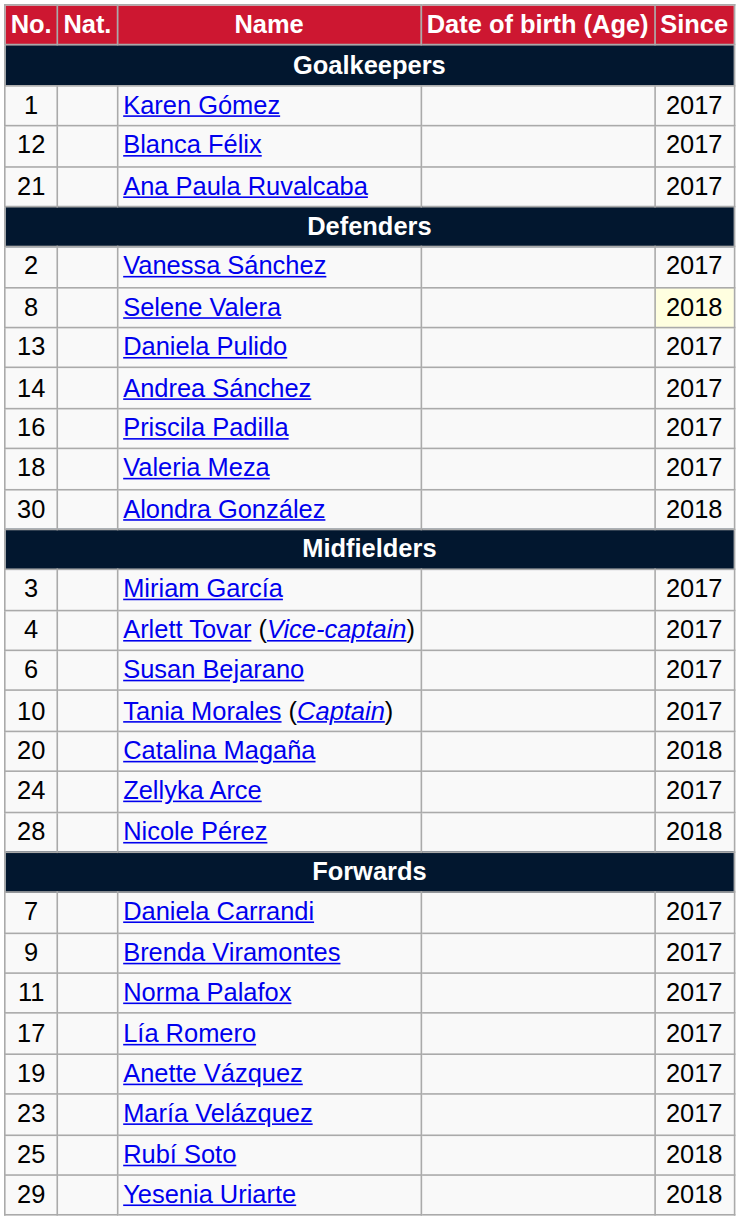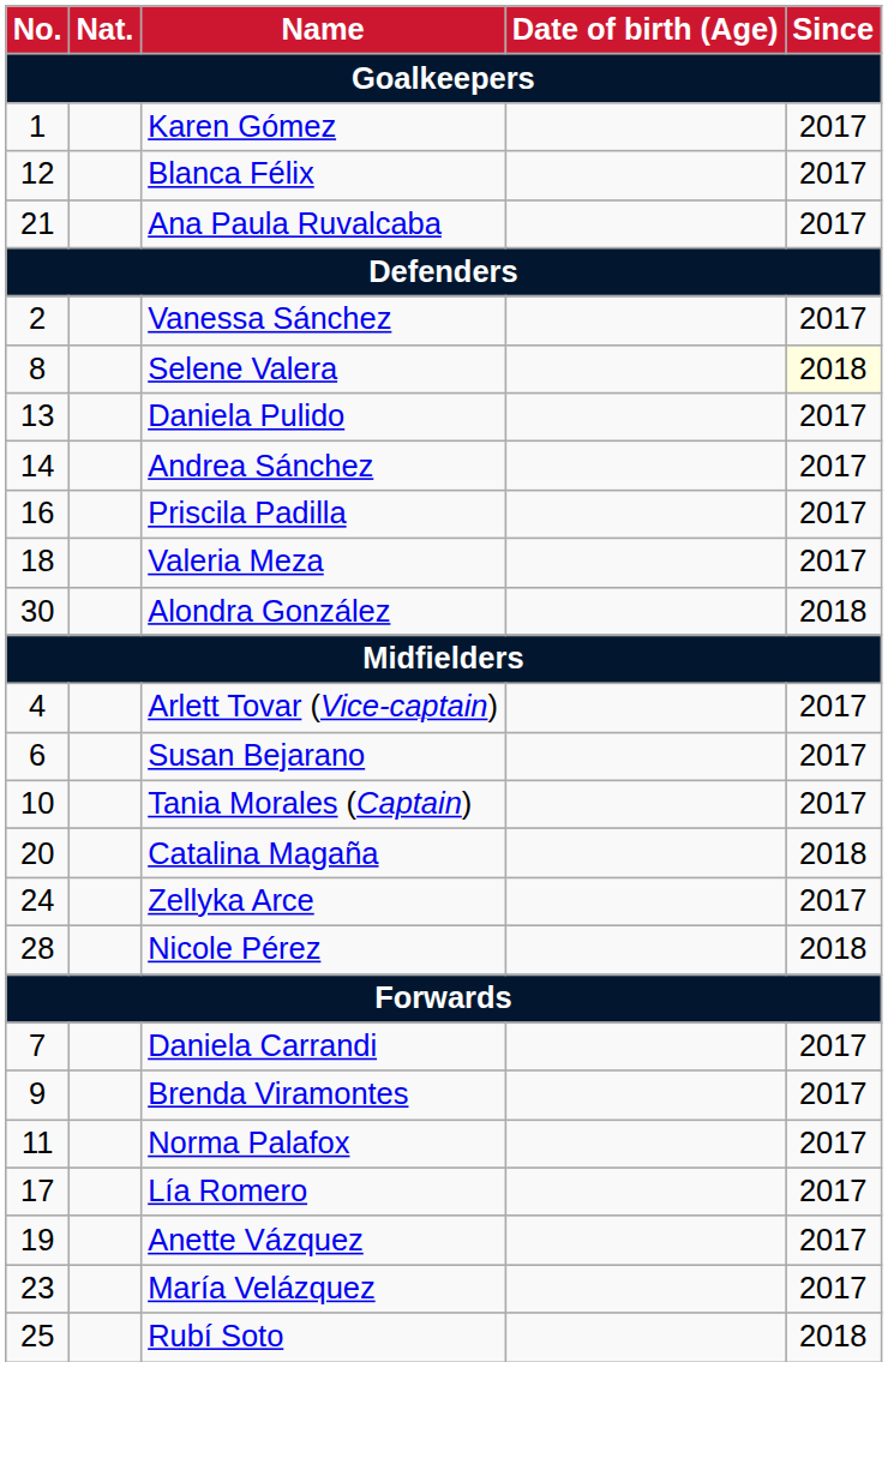- row: 3 | Miriam García | 2017
- row: 29 | Yesenia Uriarte | 2018
